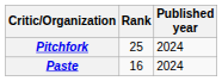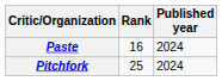rows swapped: Paste <-> Pitchfork
